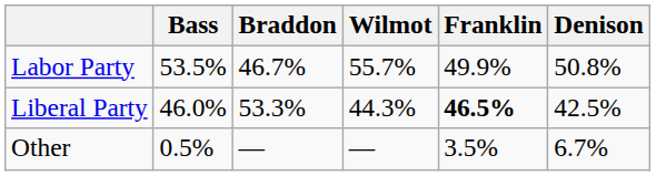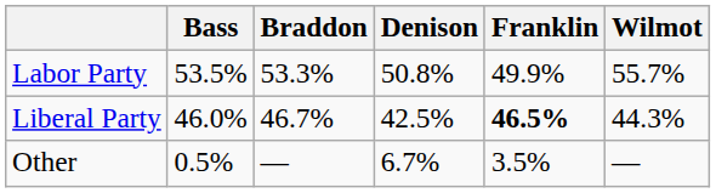columns swapped: Denison <-> Wilmot
Labor Party | Braddon: 46.7% -> 53.3%
Liberal Party | Braddon: 53.3% -> 46.7%
